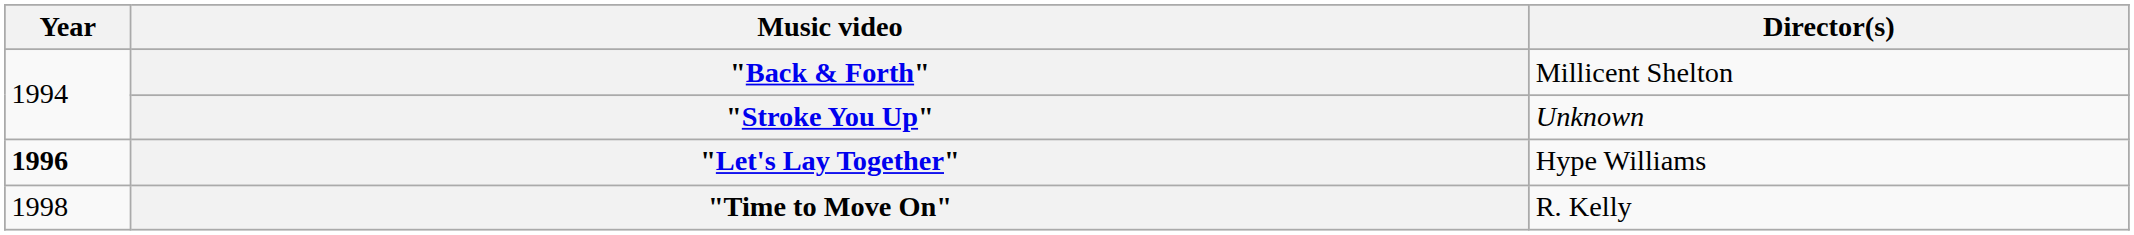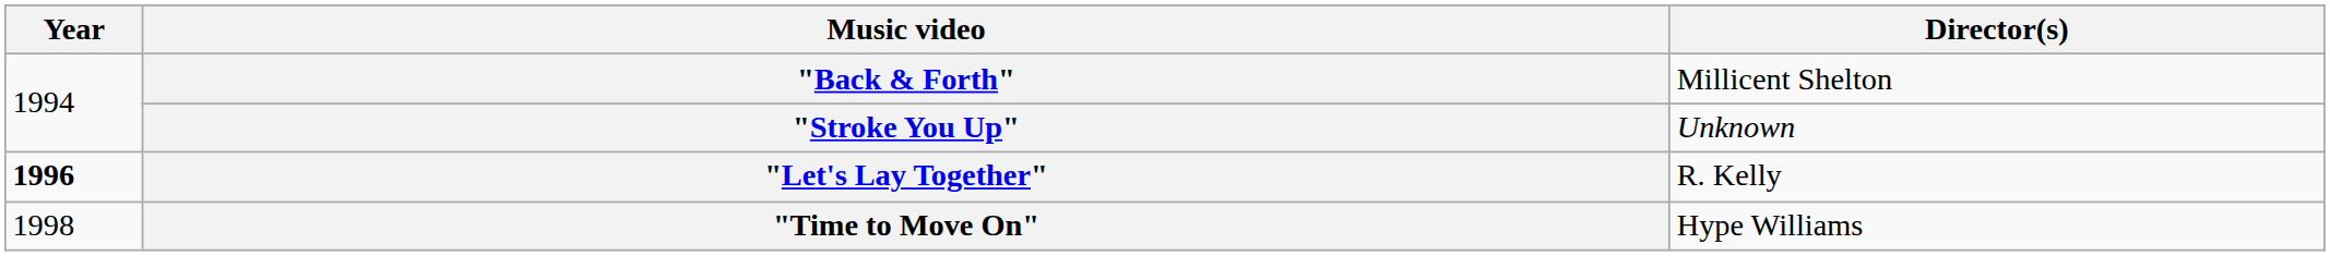"Let's Lay Together" | Director(s): Hype Williams -> R. Kelly
"Time to Move On" | Director(s): R. Kelly -> Hype Williams
